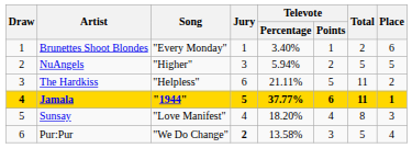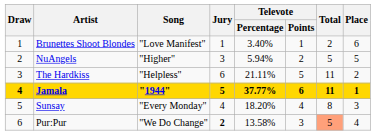Brunettes Shoot Blondes | Song: "Every Monday" -> "Love Manifest"
Sunsay | Song: "Love Manifest" -> "Every Monday"
Pur:Pur | Total: no background -> lightsalmon background
